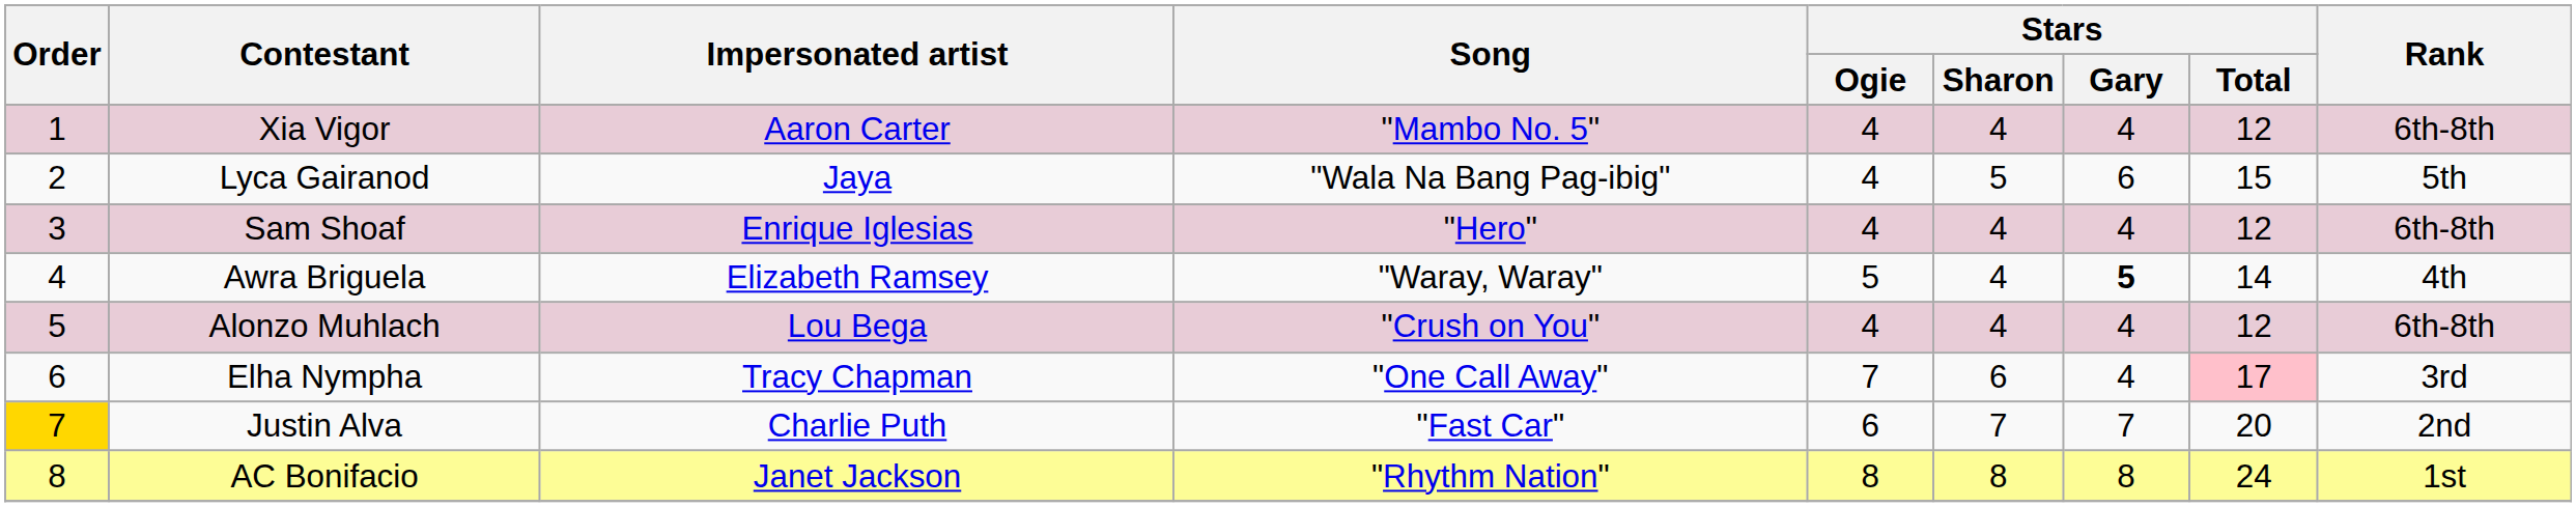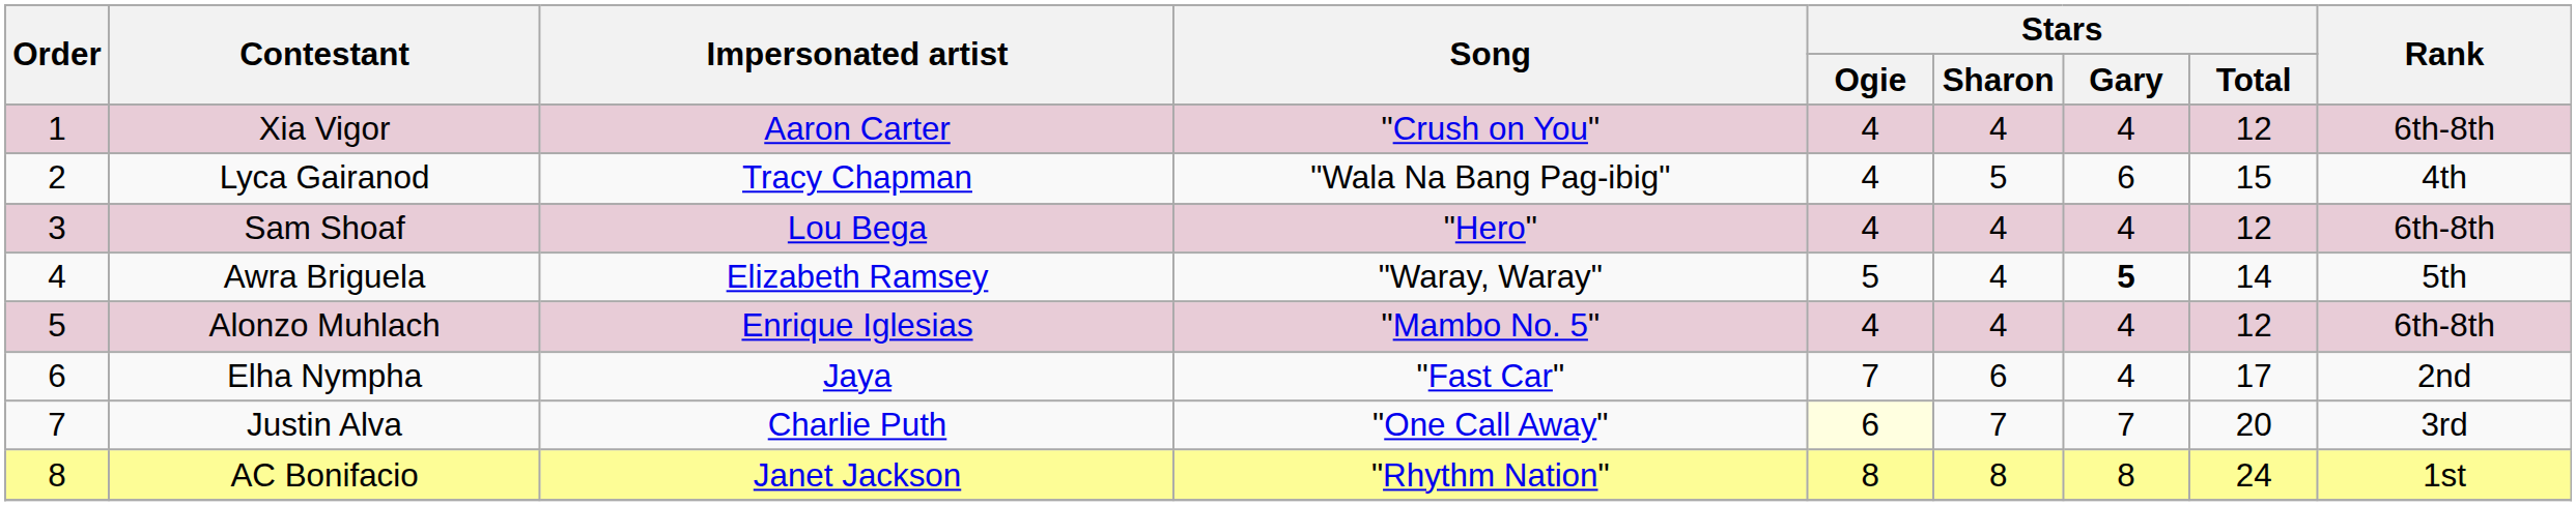Xia Vigor | Song: "Mambo No. 5" -> "Crush on You"
Lyca Gairanod | Impersonated artist: Jaya -> Tracy Chapman
Lyca Gairanod | Rank: 5th -> 4th
Sam Shoaf | Impersonated artist: Enrique Iglesias -> Lou Bega
Awra Briguela | Rank: 4th -> 5th
Alonzo Muhlach | Impersonated artist: Lou Bega -> Enrique Iglesias
Alonzo Muhlach | Song: "Crush on You" -> "Mambo No. 5"
Elha Nympha | Impersonated artist: Tracy Chapman -> Jaya
Elha Nympha | Song: "One Call Away" -> "Fast Car"
Elha Nympha | Stars / Total: pink background -> no background
Elha Nympha | Rank: 3rd -> 2nd
Justin Alva | Order: gold background -> no background
Justin Alva | Song: "Fast Car" -> "One Call Away"
Justin Alva | Stars / Ogie: no background -> lightyellow background
Justin Alva | Rank: 2nd -> 3rd
